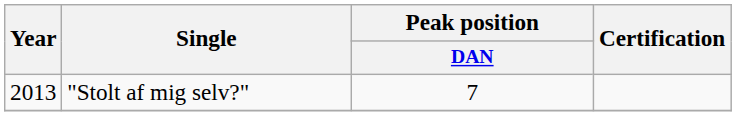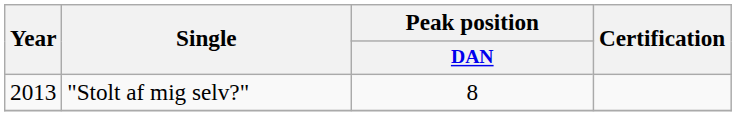"Stolt af mig selv?" | Peak position / DAN: 7 -> 8
